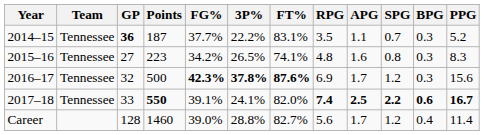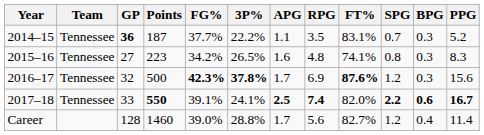columns swapped: FT% <-> APG
